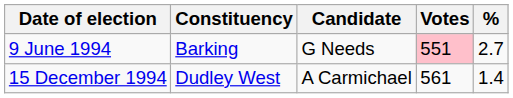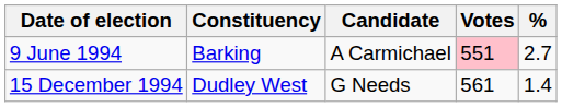9 June 1994 | Candidate: G Needs -> A Carmichael
15 December 1994 | Candidate: A Carmichael -> G Needs
